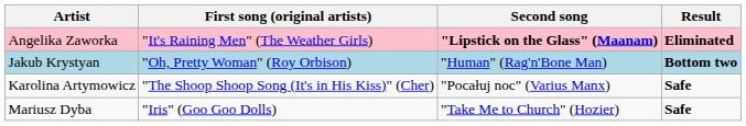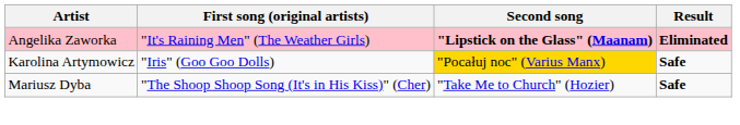- row: Jakub Krystyan | "Oh, Pretty Woman" (Roy Orbison) | "Human" (Rag'n'Bone Man) | Bottom two
Karolina Artymowicz | First song (original artists): "The Shoop Shoop Song (It's in His Kiss)" (Cher) -> "Iris" (Goo Goo Dolls)
Karolina Artymowicz | Second song: no background -> gold background
Mariusz Dyba | First song (original artists): "Iris" (Goo Goo Dolls) -> "The Shoop Shoop Song (It's in His Kiss)" (Cher)
